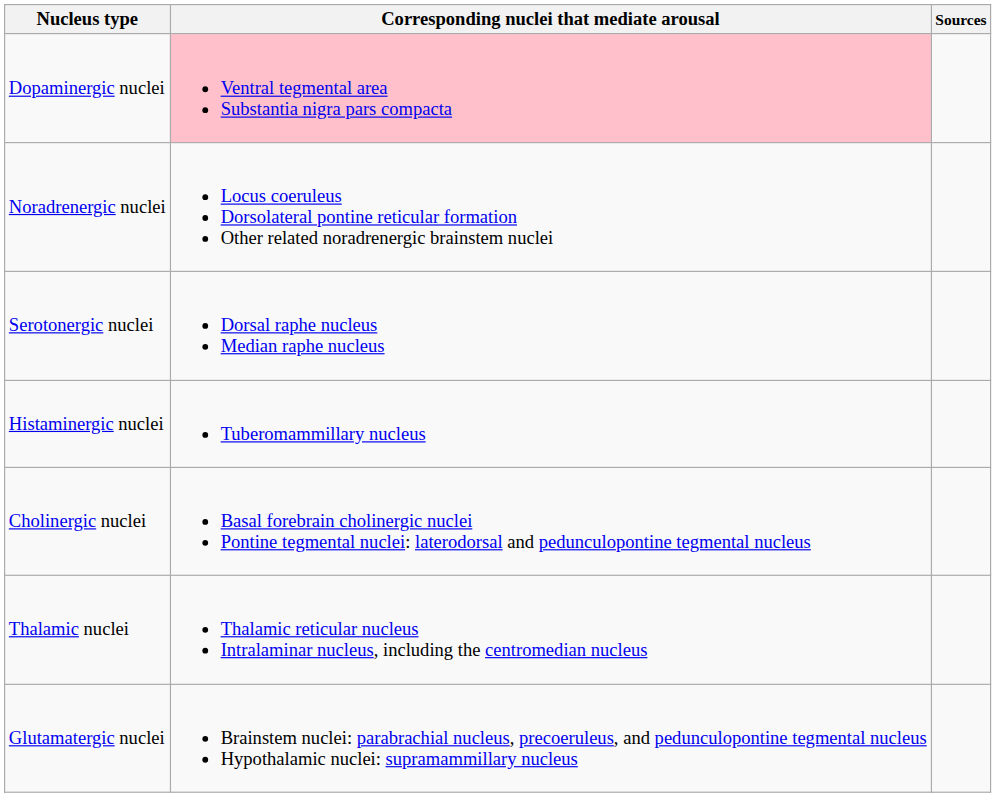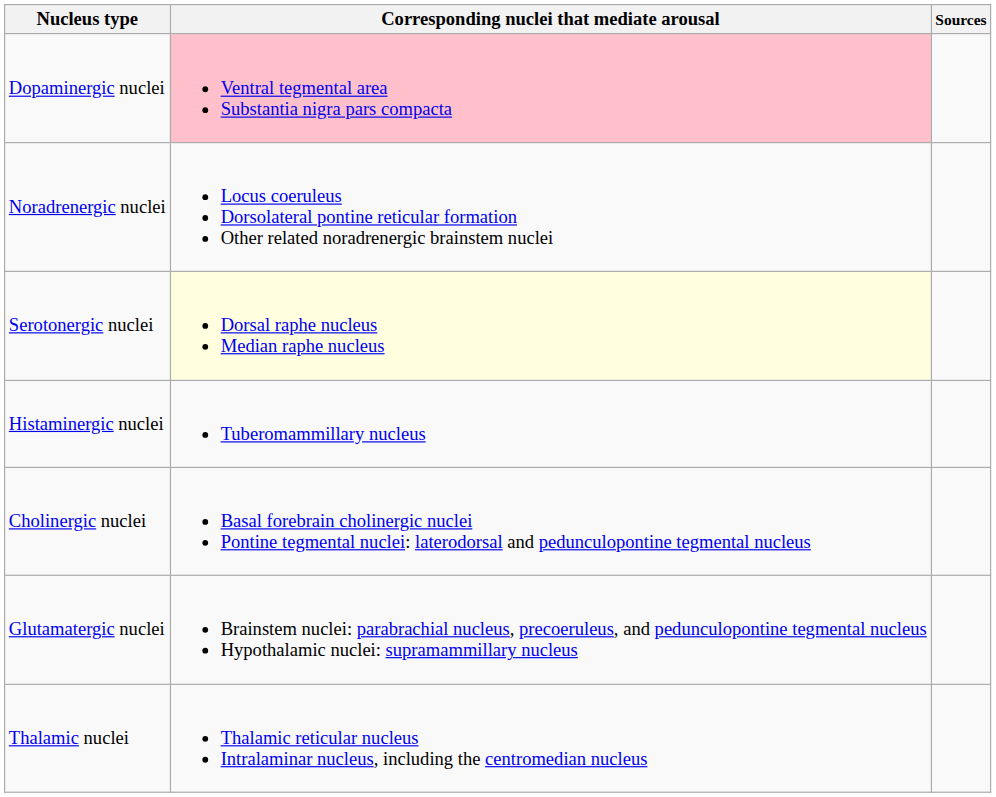Serotonergic nuclei | Corresponding nuclei that mediate arousal: no background -> lightyellow background
rows swapped: Glutamatergic nuclei <-> Thalamic nuclei
